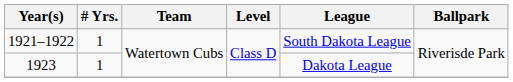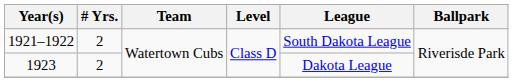1921–1922 | # Yrs.: 1 -> 2
1923 | # Yrs.: 1 -> 2
